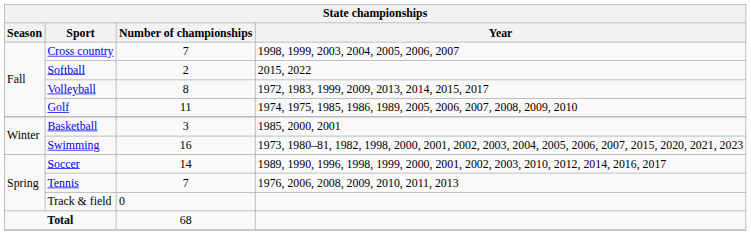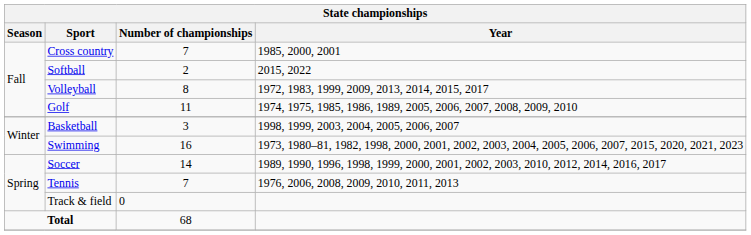Cross country | Year: 1998, 1999, 2003, 2004, 2005, 2006, 2007 -> 1985, 2000, 2001
Basketball | Year: 1985, 2000, 2001 -> 1998, 1999, 2003, 2004, 2005, 2006, 2007
